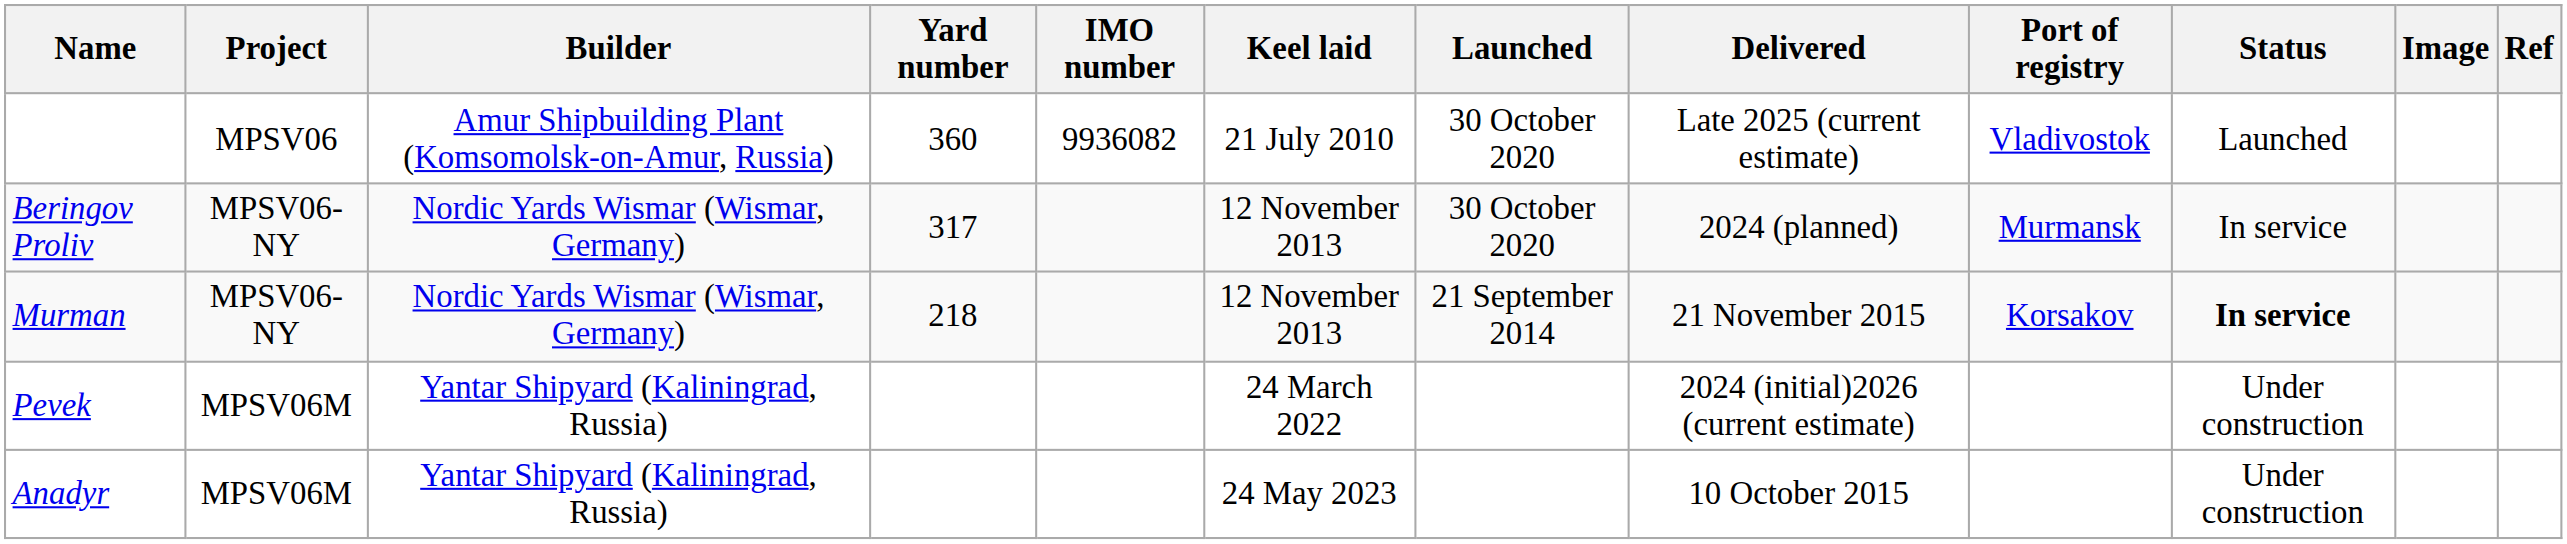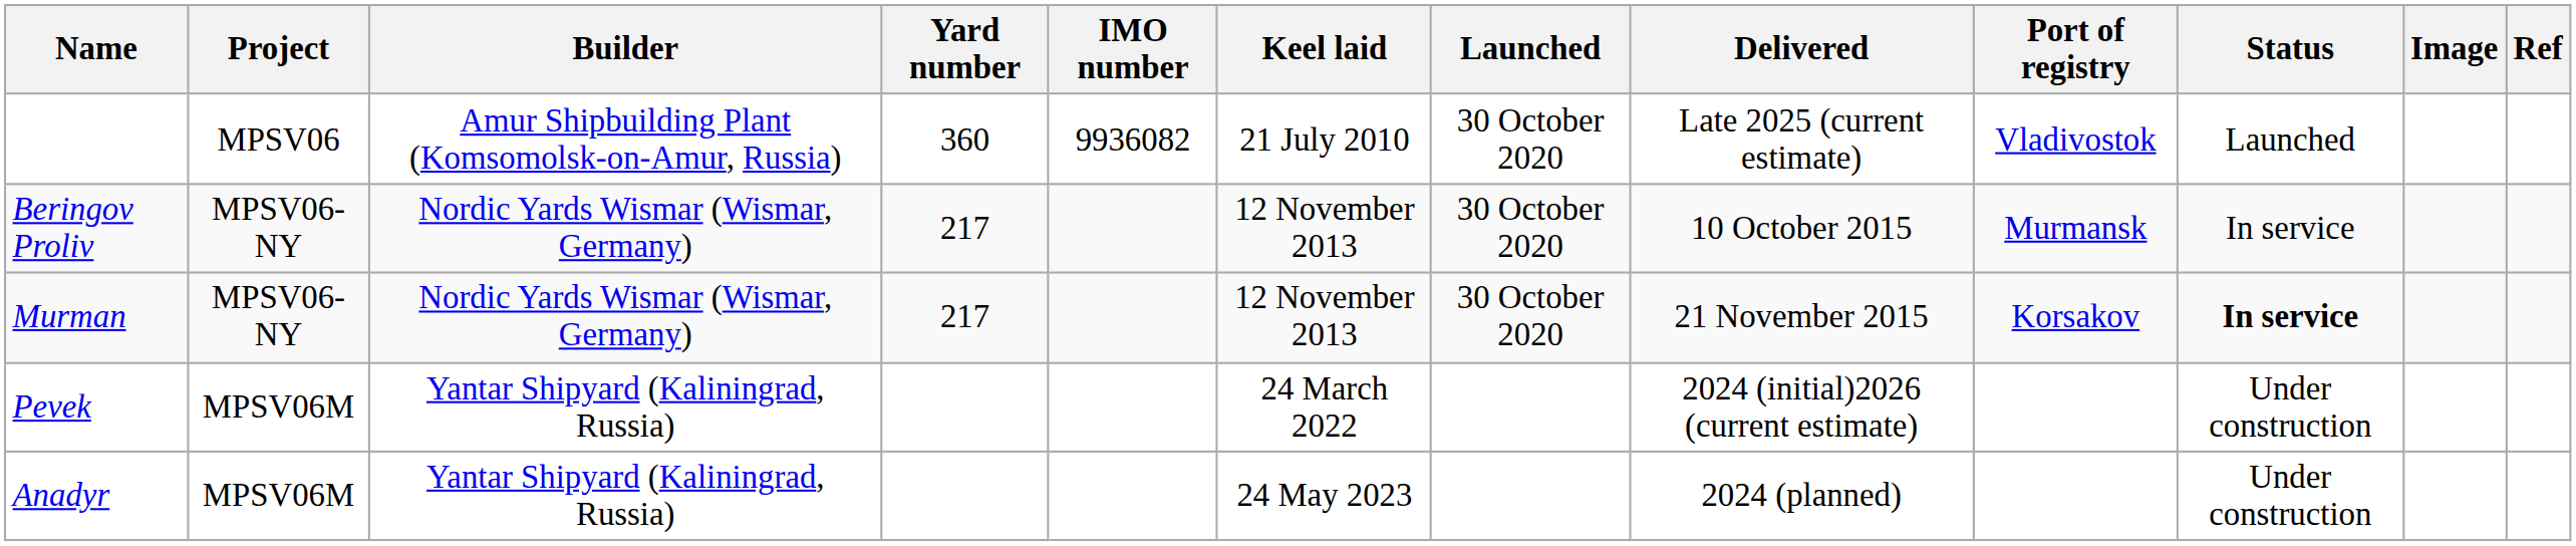Beringov Proliv | Yard number: 317 -> 217
Beringov Proliv | Delivered: 2024 (planned) -> 10 October 2015
Murman | Yard number: 218 -> 217
Murman | Launched: 21 September 2014 -> 30 October 2020
Anadyr | Delivered: 10 October 2015 -> 2024 (planned)
